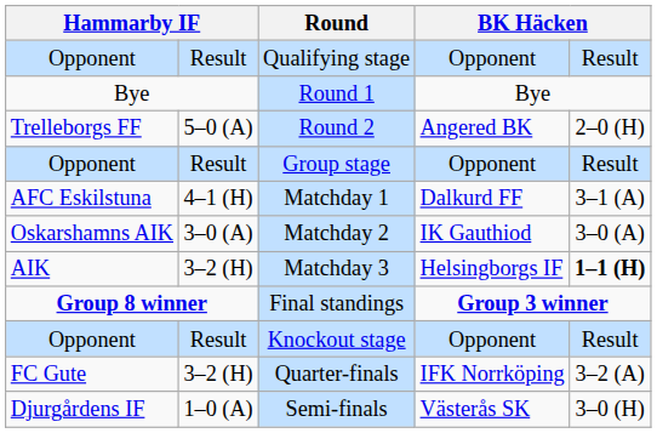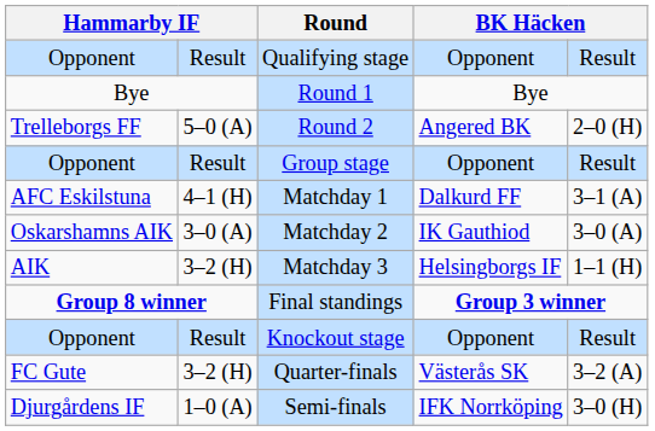Matchday 3 | column 5: bold -> normal
Quarter-finals | column 4: IFK Norrköping -> Västerås SK
Semi-finals | column 4: Västerås SK -> IFK Norrköping
